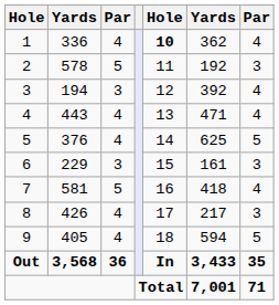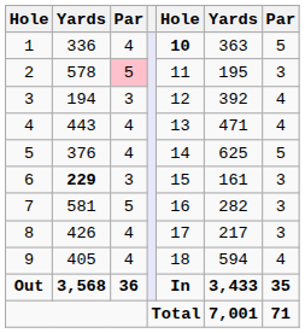1 | column 6: 362 -> 363
1 | column 7: 4 -> 5
2 | column 3: no background -> pink background
2 | column 6: 192 -> 195
6 | column 2: normal -> bold
7 | column 6: 418 -> 282
7 | column 7: 4 -> 3
9 | column 7: 5 -> 4
